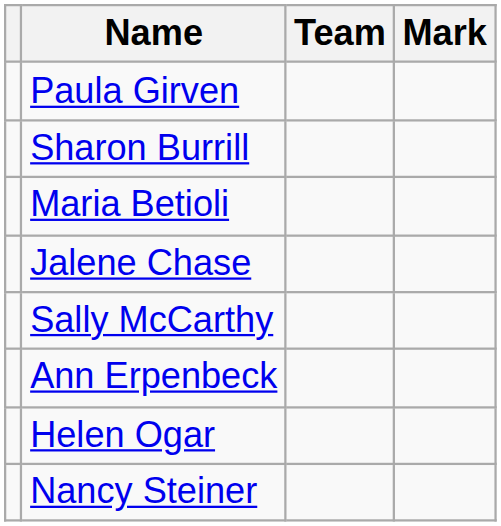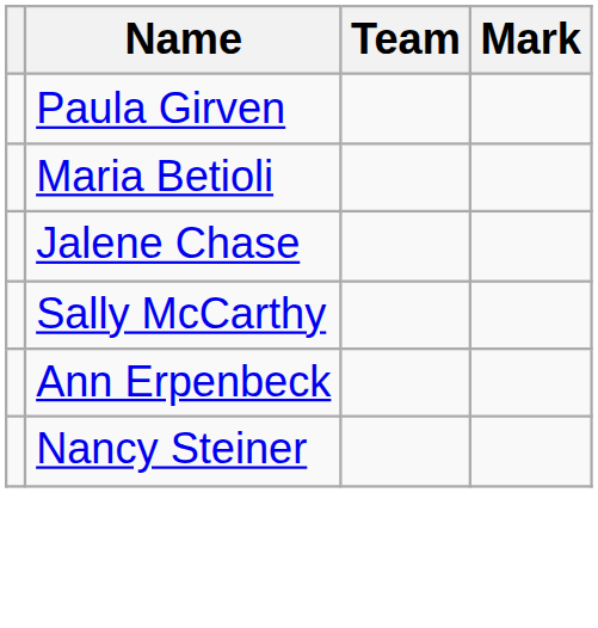- row: Sharon Burrill
- row: Helen Ogar
